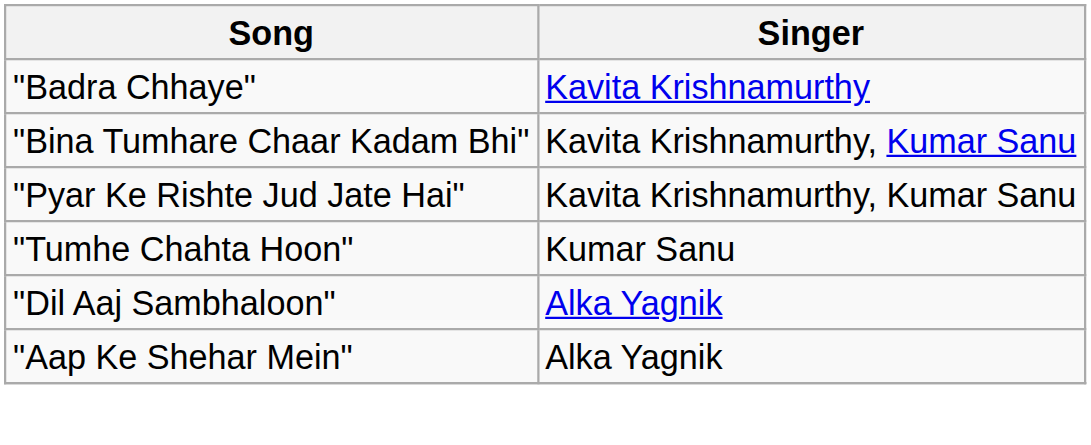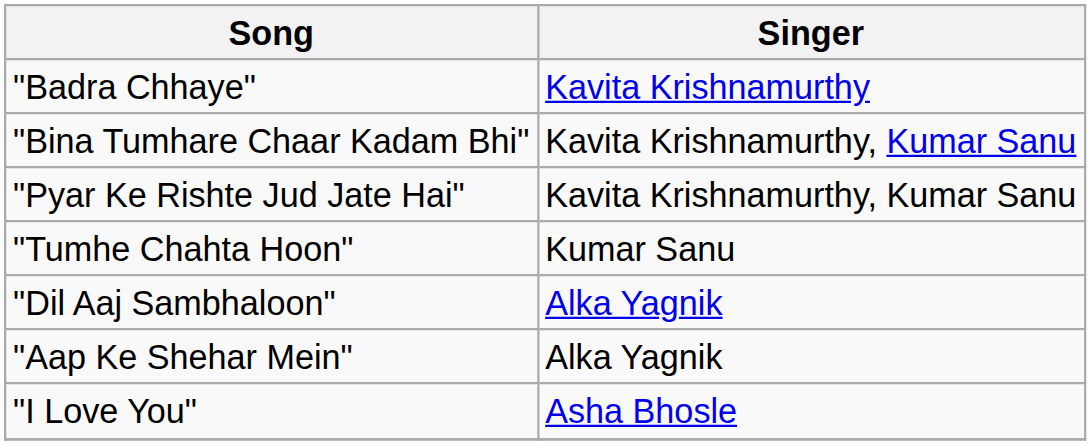+ row: "I Love You" | Asha Bhosle
